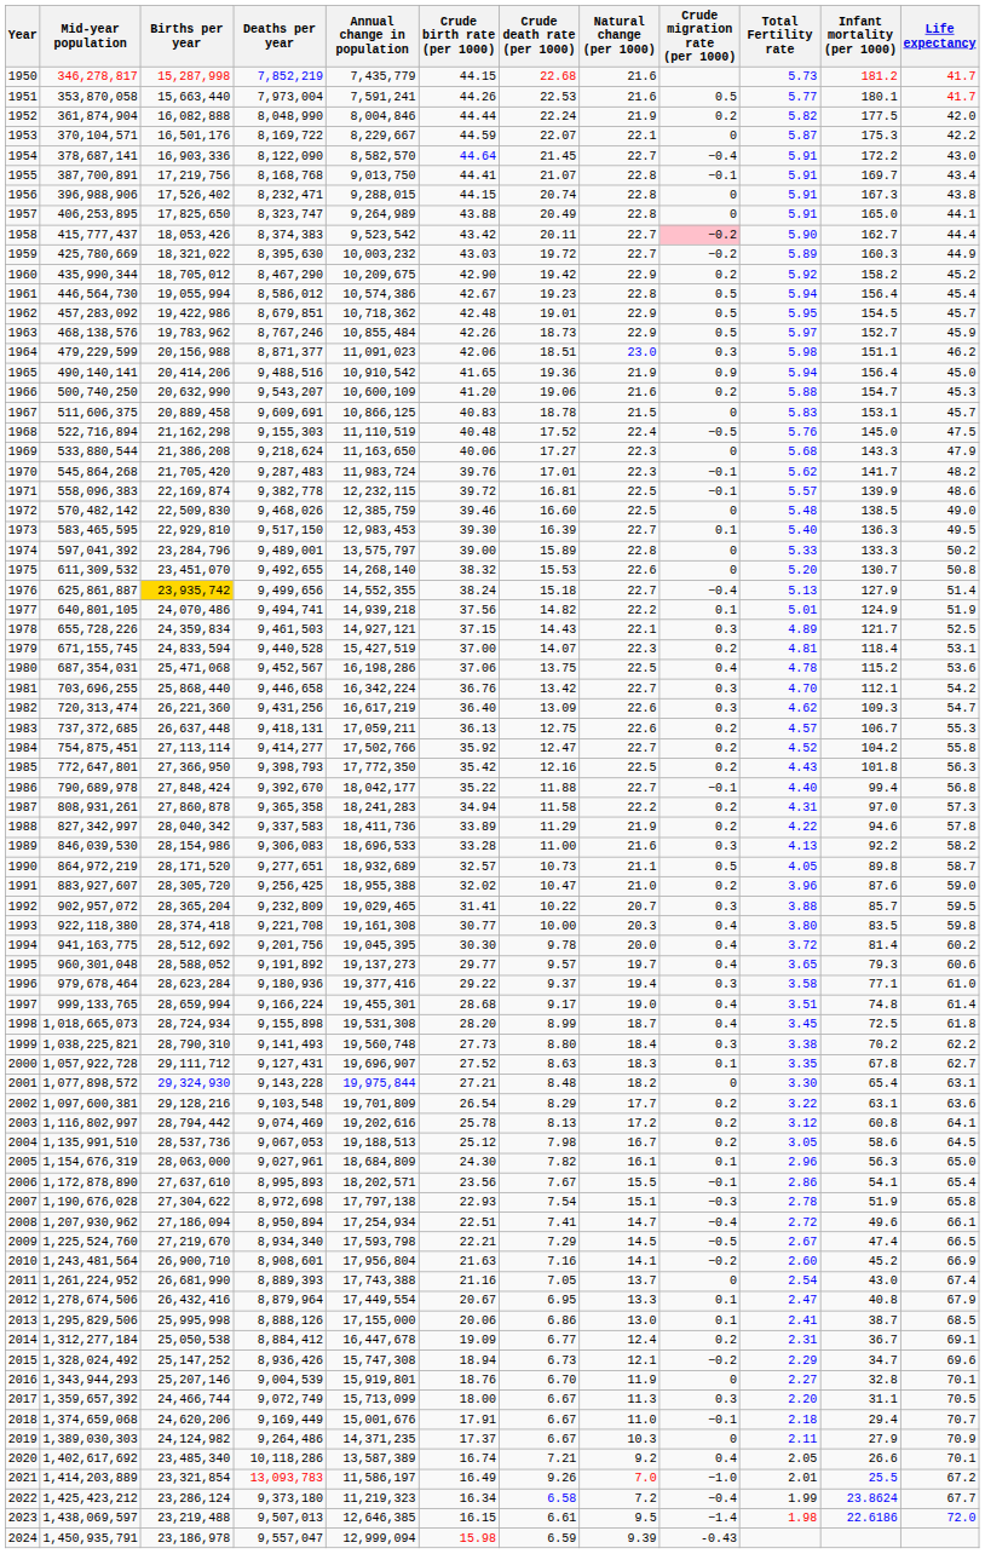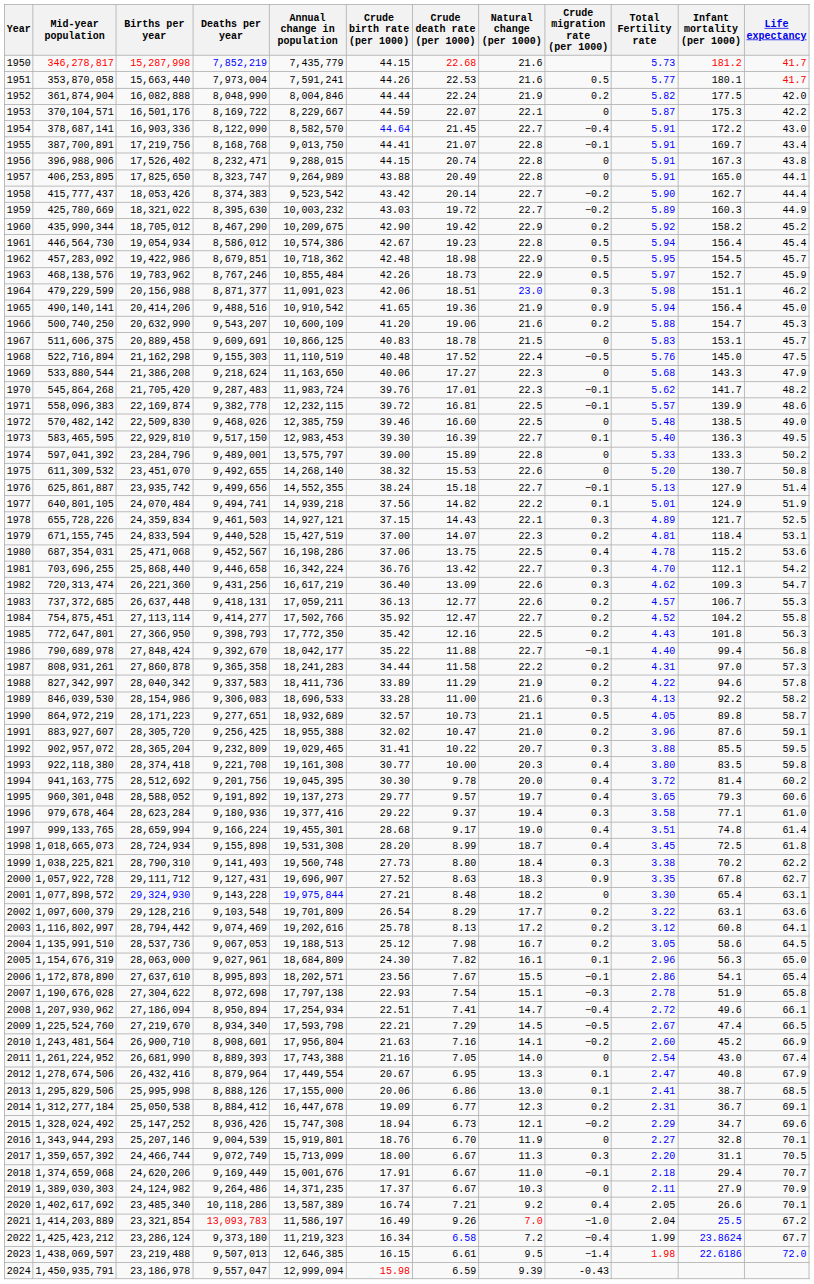1958 | Crude death rate (per 1000): 20.11 -> 20.14
1958 | Crude migration rate (per 1000): pink background -> no background
1961 | Births per year: 19,055,994 -> 19,054,934
1962 | Crude death rate (per 1000): 19.01 -> 18.98
1976 | Births per year: gold background -> no background
1976 | Crude migration rate (per 1000): −0.4 -> −0.1
1977 | Births per year: 24,070,486 -> 24,070,484
1983 | Crude death rate (per 1000): 12.75 -> 12.77
1987 | Crude birth rate (per 1000): 34.94 -> 34.44
1990 | Births per year: 28,171,520 -> 28,171,223
1991 | Life expectancy: 59.0 -> 59.1
1992 | Infant mortality (per 1000): 85.7 -> 85.5
2000 | Crude migration rate (per 1000): 0.1 -> 0.9
2002 | Mid-year population: 1,097,600,381 -> 1,097,600,379
2011 | Natural change (per 1000): 13.7 -> 14.0
2014 | Natural change (per 1000): 12.4 -> 12.3
2021 | Total Fertility rate: 2.01 -> 2.04
